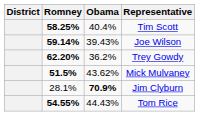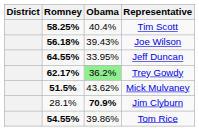Joe Wilson | Romney: 59.14% -> 56.18%
+ row: 64.55% | 33.95% | Jeff Duncan
Trey Gowdy | Romney: 62.20% -> 62.17%
Trey Gowdy | Obama: no background -> lightgreen background
Tom Rice | Obama: 44.43% -> 39.86%
